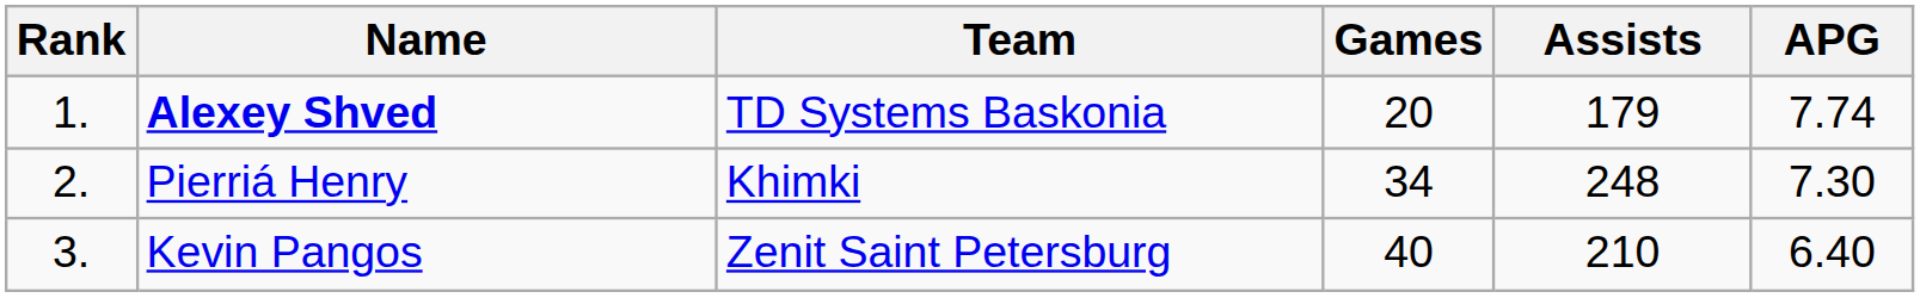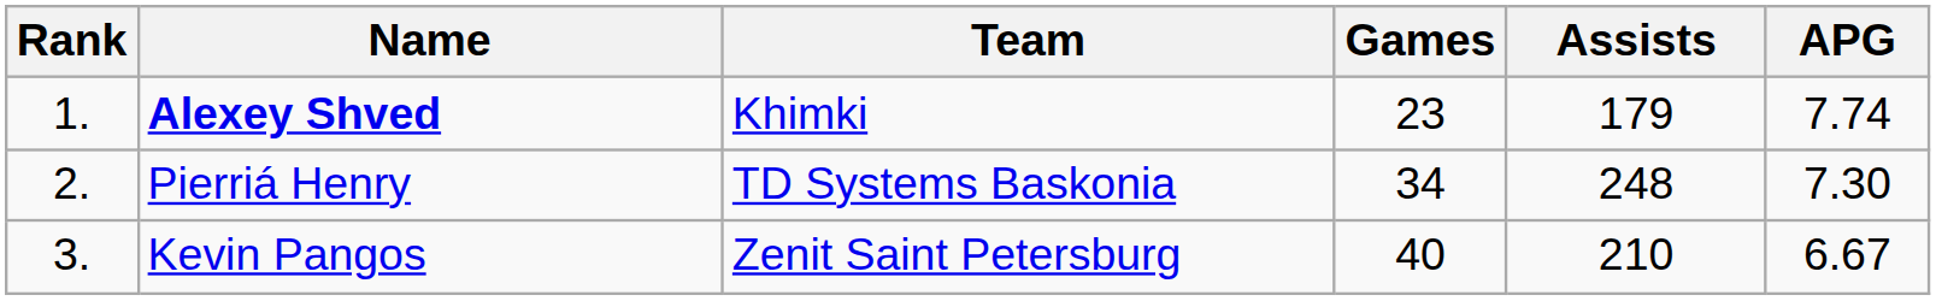Alexey Shved | Team: TD Systems Baskonia -> Khimki
Alexey Shved | Games: 20 -> 23
Pierriá Henry | Team: Khimki -> TD Systems Baskonia
Kevin Pangos | APG: 6.40 -> 6.67
